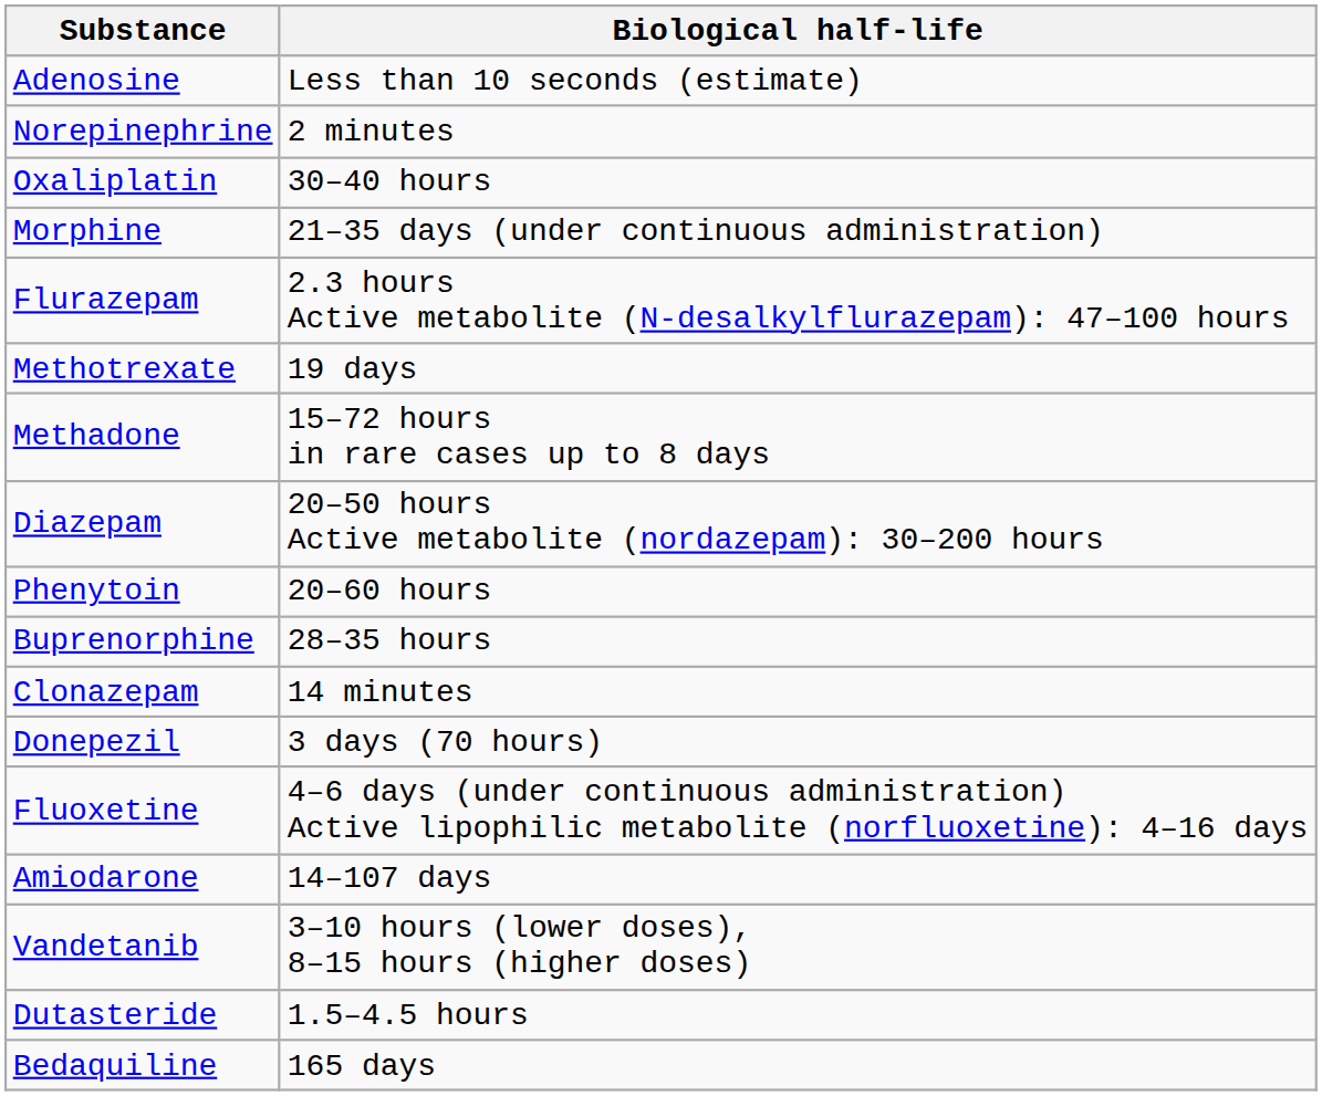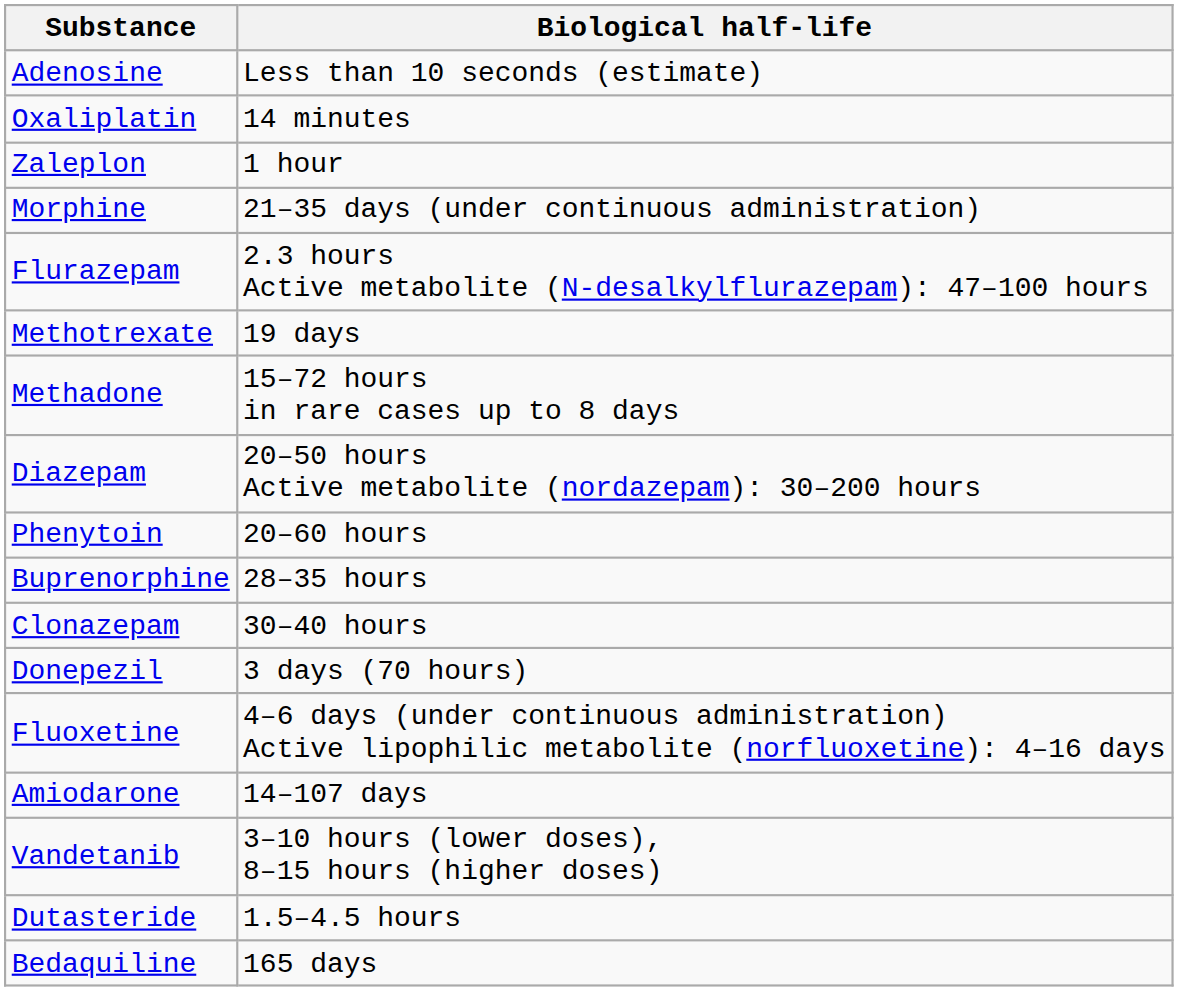- row: Norepinephrine | 2 minutes
Oxaliplatin | Biological half-life: 30–40 hours -> 14 minutes
+ row: Zaleplon | 1 hour
Clonazepam | Biological half-life: 14 minutes -> 30–40 hours
